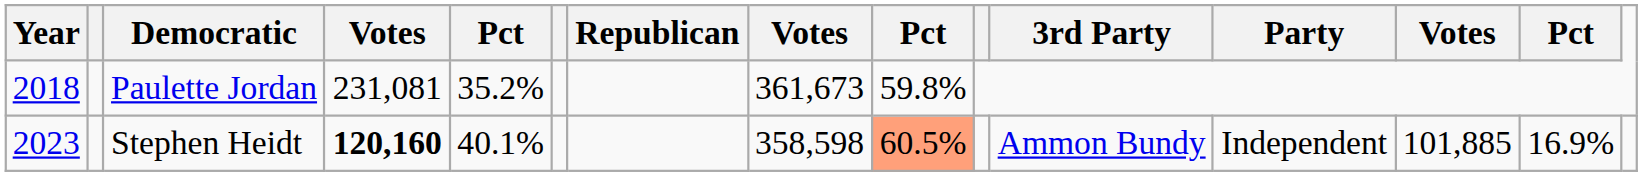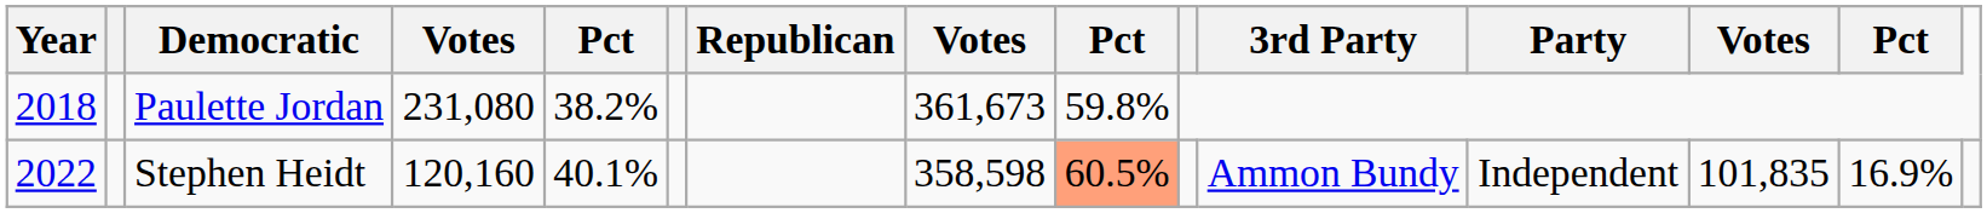Paulette Jordan | column 4: 231,081 -> 231,080
Paulette Jordan | column 5: 35.2% -> 38.2%
Stephen Heidt | Year: 2023 -> 2022
Stephen Heidt | column 4: bold -> normal
Stephen Heidt | column 13: 101,885 -> 101,835
